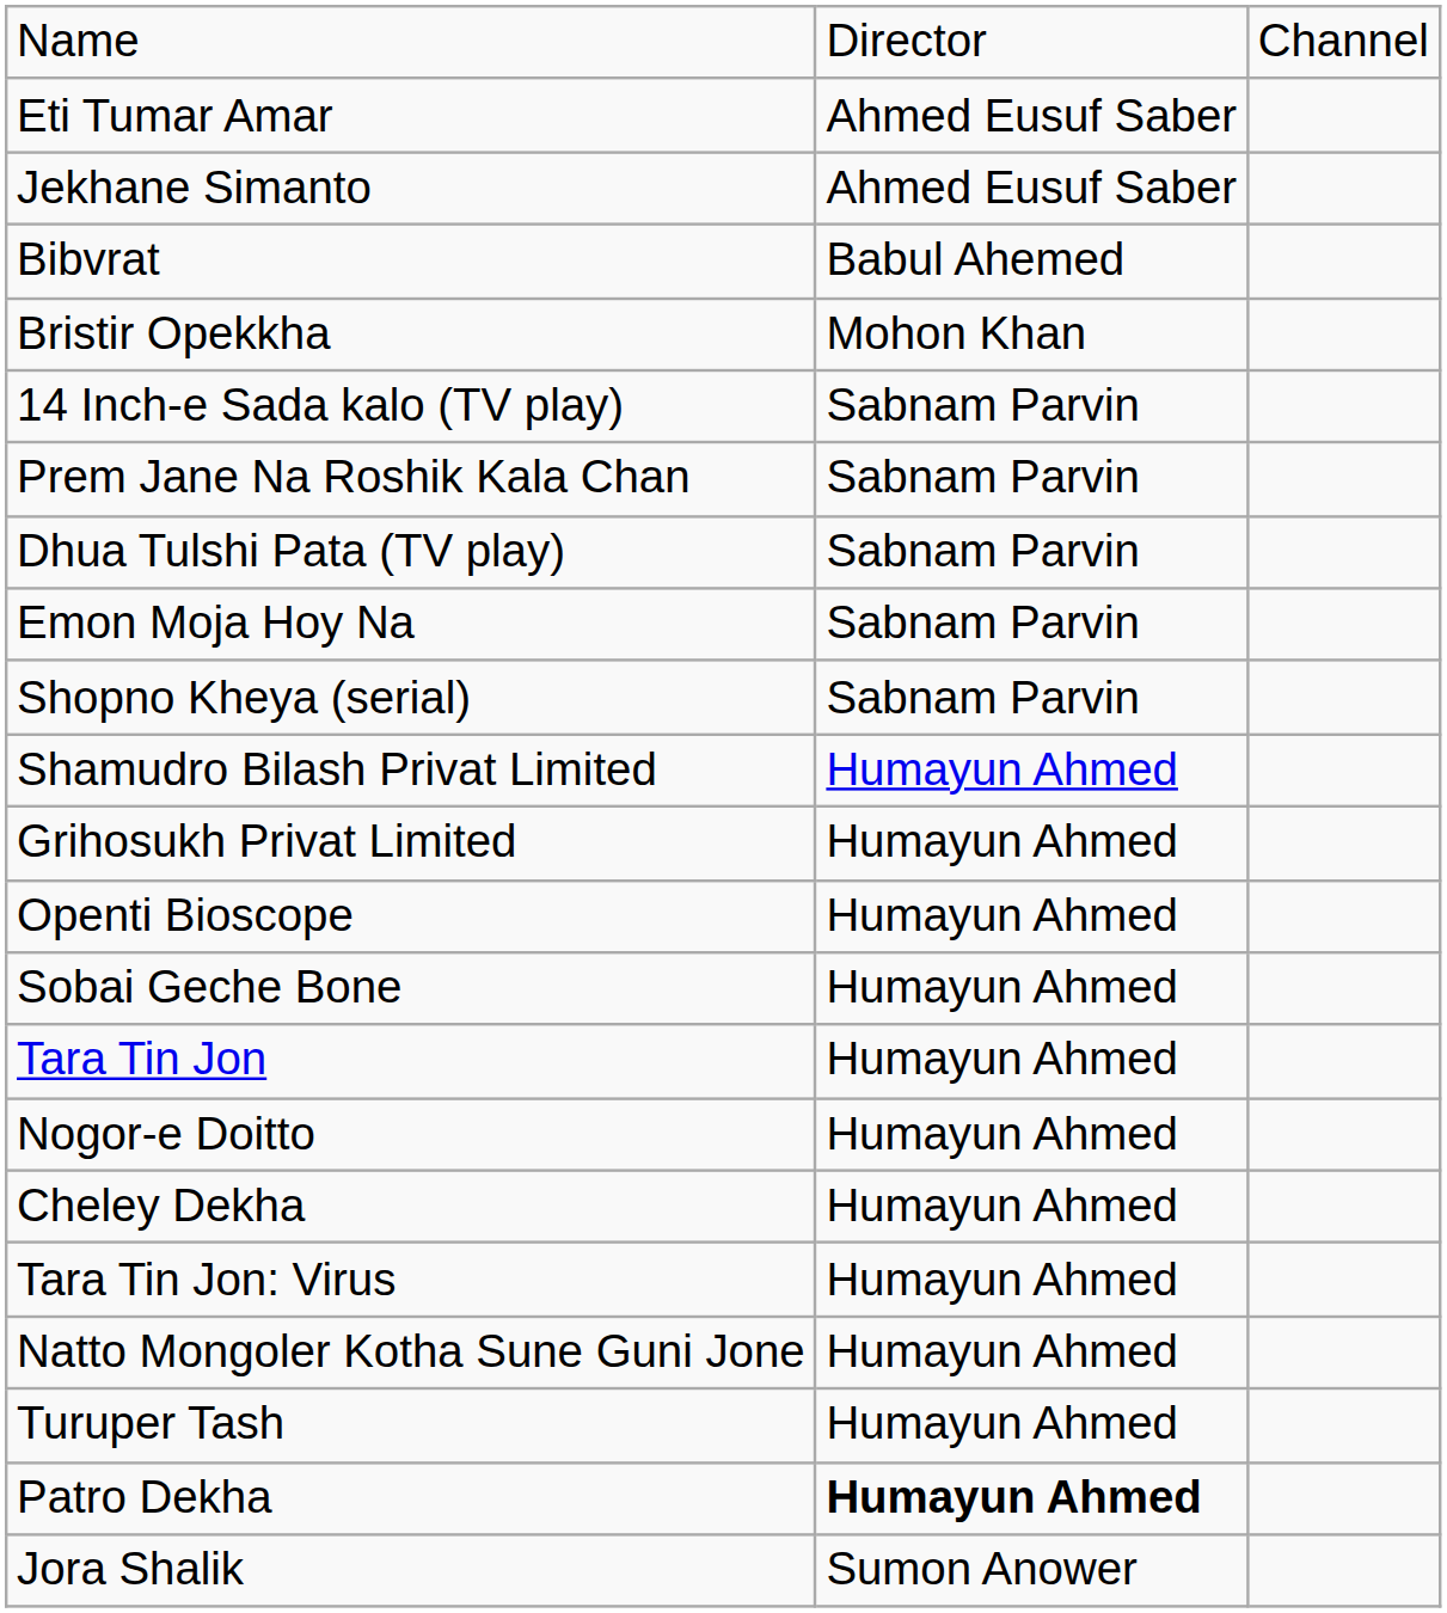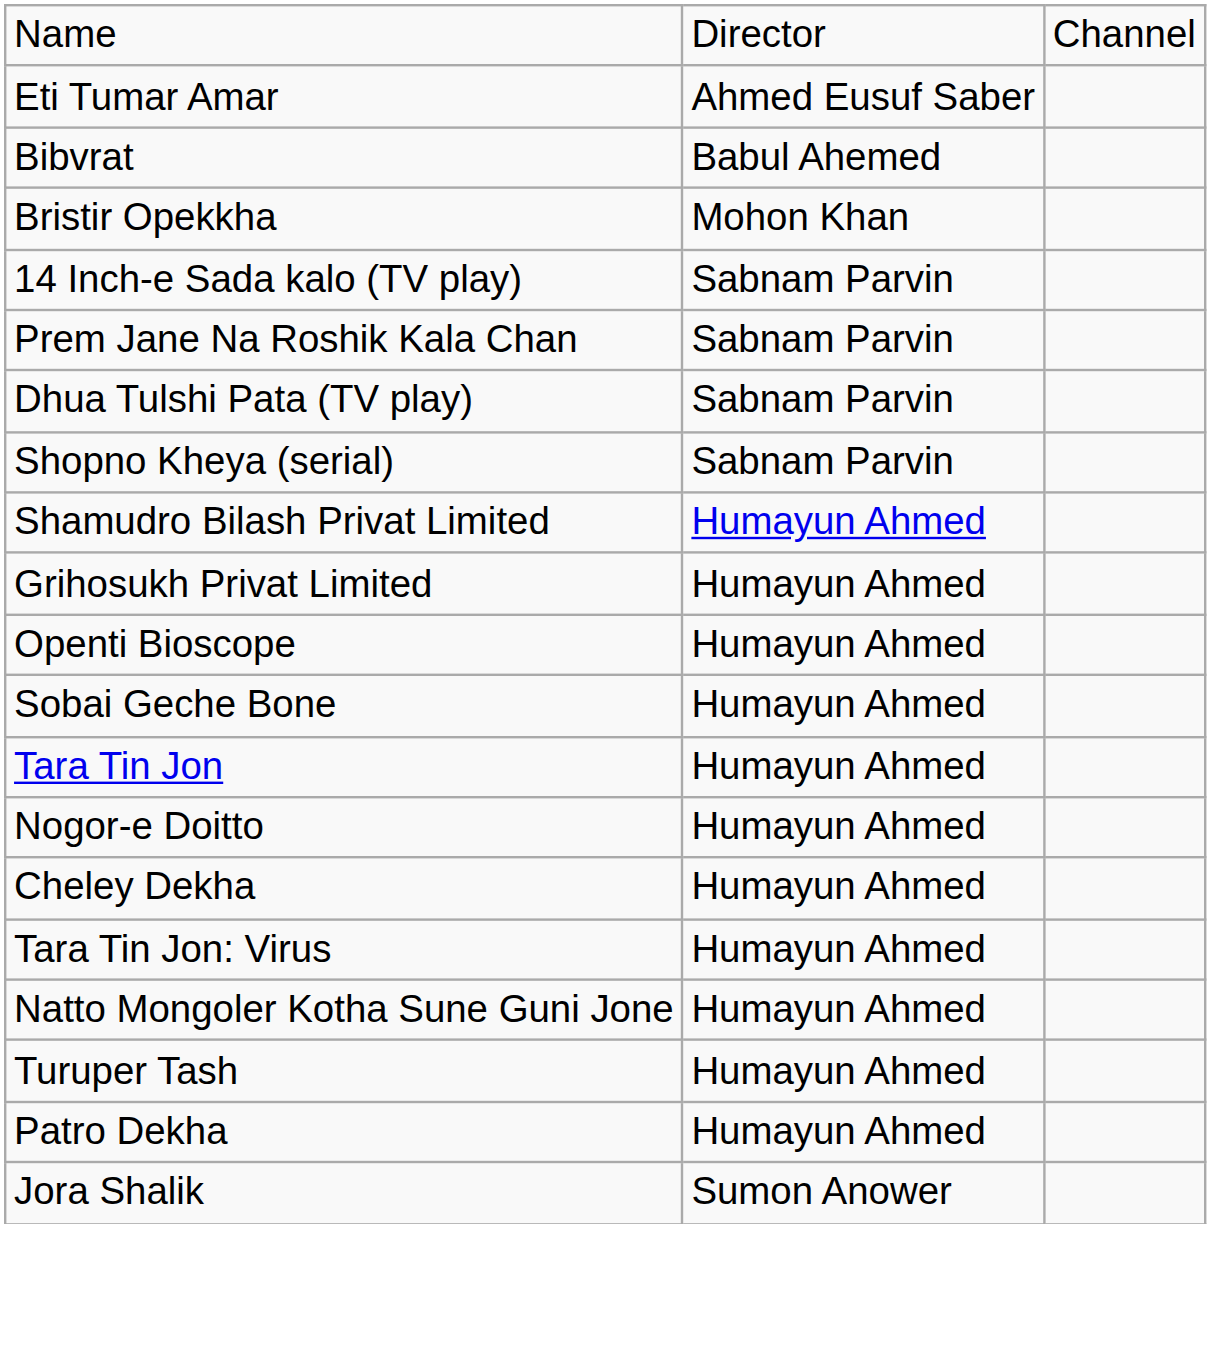- row: Jekhane Simanto | Ahmed Eusuf Saber
- row: Emon Moja Hoy Na | Sabnam Parvin
Patro Dekha | column 2: bold -> normal
